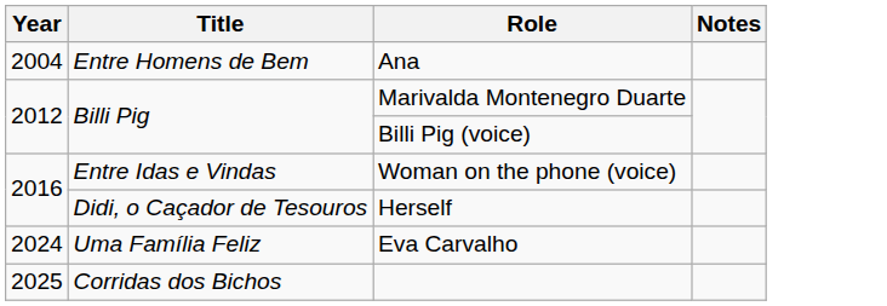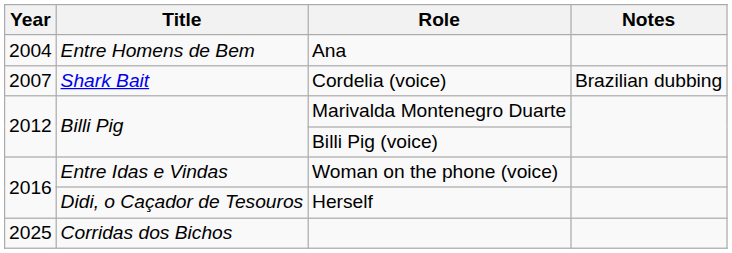+ row: 2007 | Shark Bait | Cordelia (voice) | Brazilian dubbing
- row: 2024 | Uma Família Feliz | Eva Carvalho
